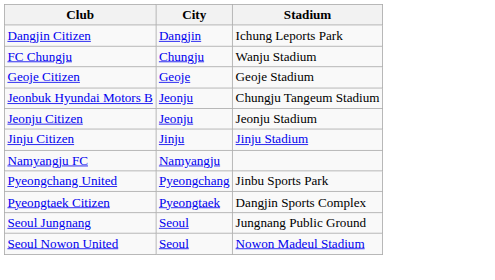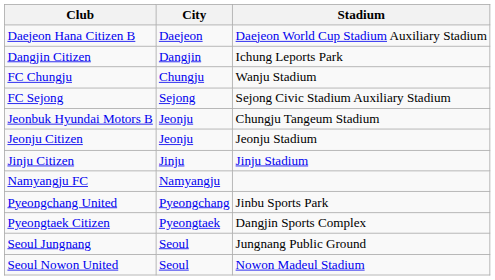+ row: Daejeon Hana Citizen B | Daejeon | Daejeon World Cup Stadium Auxiliary Stadium
+ row: FC Sejong | Sejong | Sejong Civic Stadium Auxiliary Stadium
- row: Geoje Citizen | Geoje | Geoje Stadium
